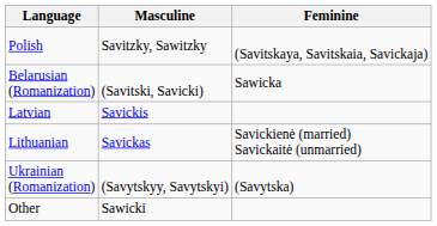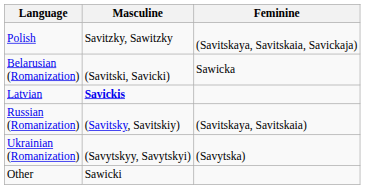Latvian | Masculine: normal -> bold
- row: Lithuanian | Savickas | Savickienė (married) Savickaitė (unmarried)
+ row: Russian (Romanization) | (Savitsky, Savitskiy) | (Savitskaya, Savitskaia)
